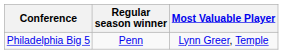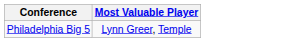- column: Regular season winner | Penn
